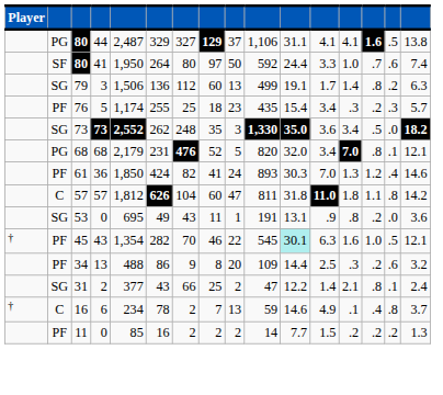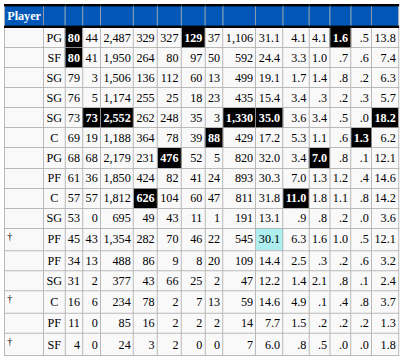76 | column 2: PF -> SG
+ row: C | 69 | 19 | 1,188 | 364 | 78 | 39 | 88 | 429 | 17.2 | 5.3 | 1.1 | .6 | 1.3 | 6.2
+ row: † | SF | 4 | 0 | 24 | 3 | 2 | 0 | 0 | 7 | 6.0 | .8 | .5 | .0 | .0 | 1.8
